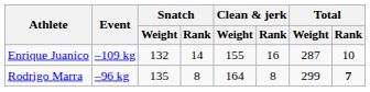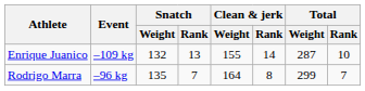Enrique Juanico | Snatch / Rank: 14 -> 13
Enrique Juanico | Clean & jerk / Rank: 16 -> 14
Rodrigo Marra | Snatch / Rank: 8 -> 7
Rodrigo Marra | Total / Rank: bold -> normal
